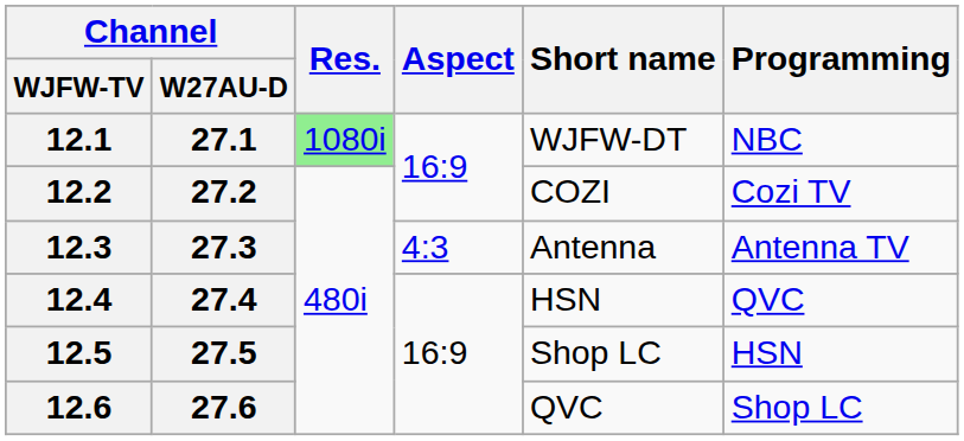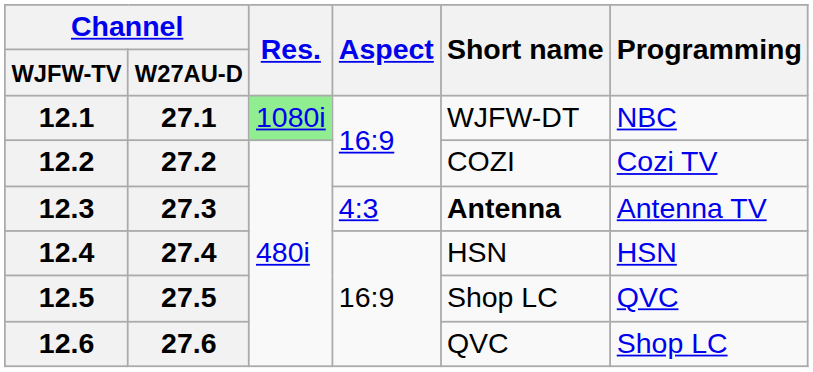12.3 | Short name: normal -> bold
12.4 | Programming: QVC -> HSN
12.5 | Programming: HSN -> QVC
